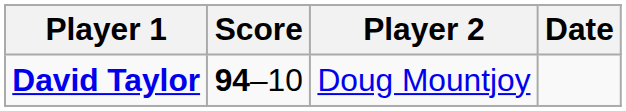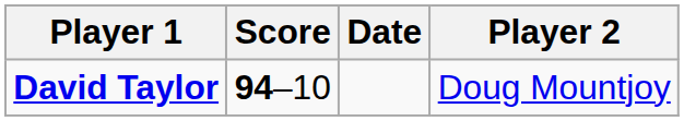columns swapped: Player 2 <-> Date
